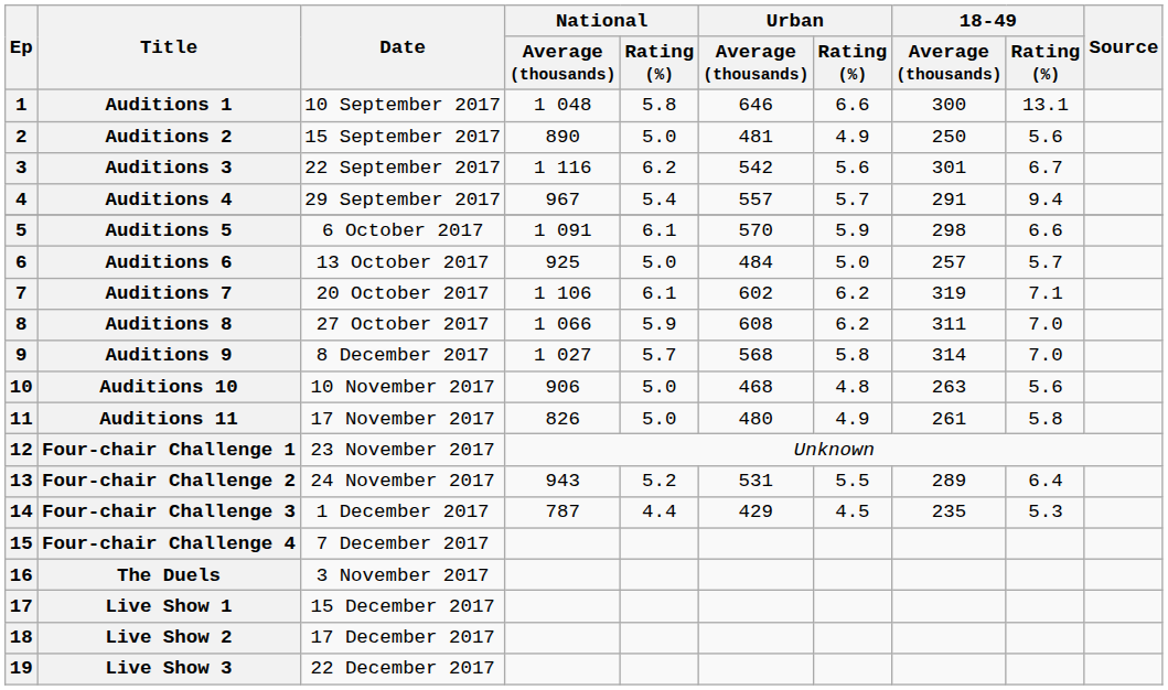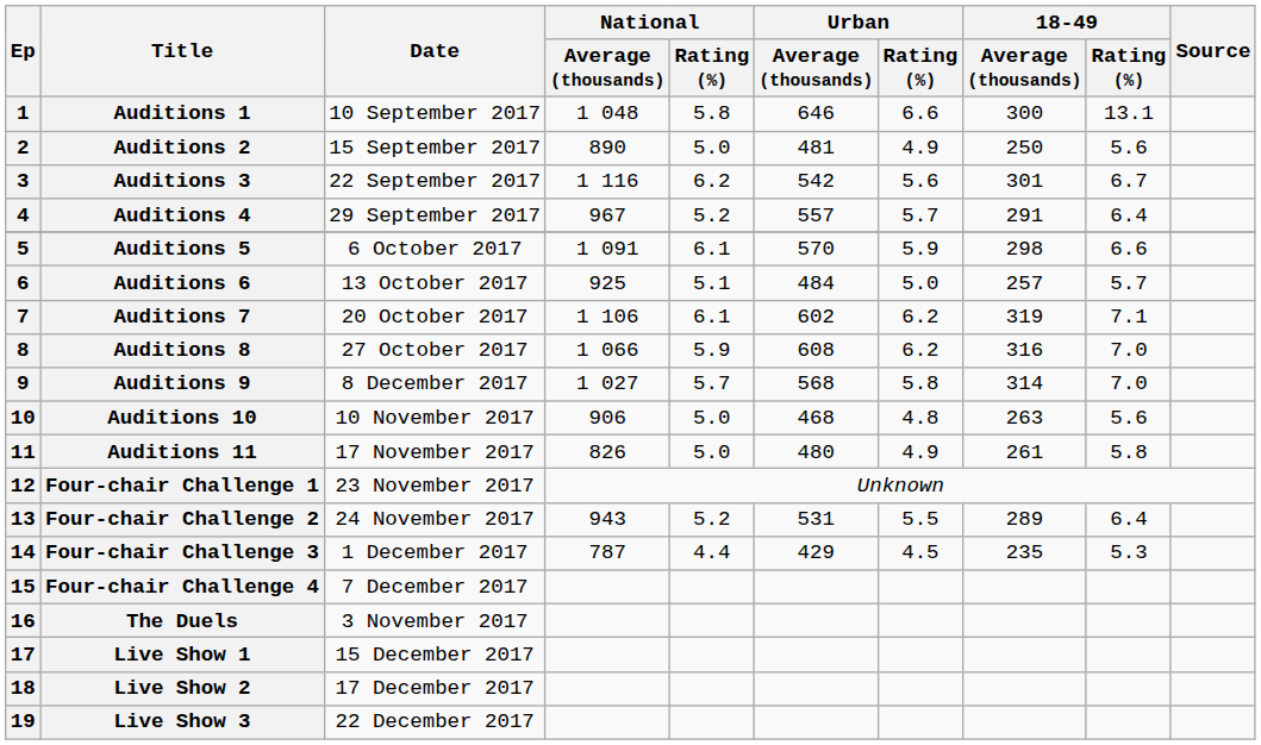Auditions 4 | National / Rating (%): 5.4 -> 5.2
Auditions 4 | 18-49 / Rating (%): 9.4 -> 6.4
Auditions 6 | National / Rating (%): 5.0 -> 5.1
Auditions 8 | 18-49 / Average (thousands): 311 -> 316
